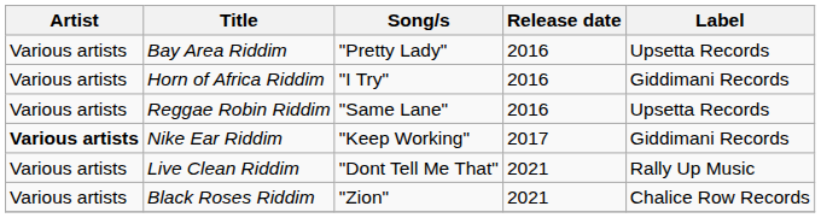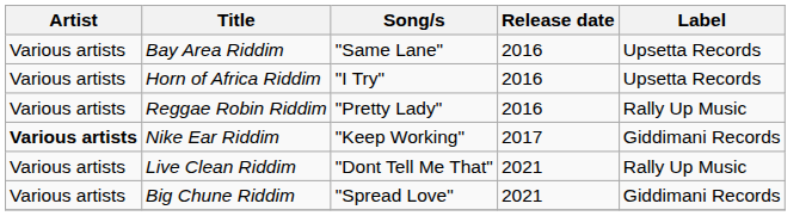Bay Area Riddim | Song/s: "Pretty Lady" -> "Same Lane"
Horn of Africa Riddim | Label: Giddimani Records -> Upsetta Records
Reggae Robin Riddim | Song/s: "Same Lane" -> "Pretty Lady"
Reggae Robin Riddim | Label: Upsetta Records -> Rally Up Music
+ row: Various artists | Big Chune Riddim | "Spread Love" | 2021 | Giddimani Records
- row: Various artists | Black Roses Riddim | "Zion" | 2021 | Chalice Row Records
